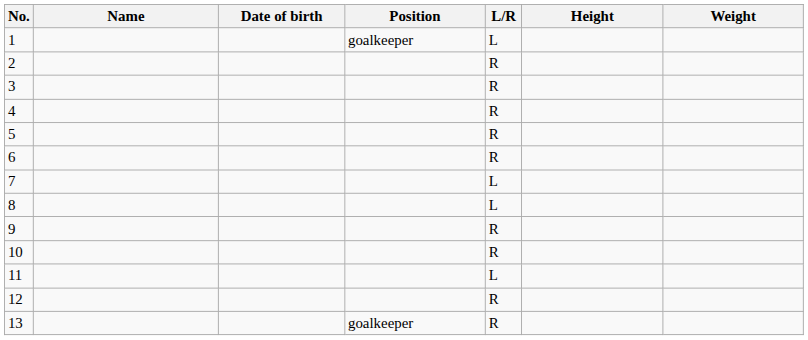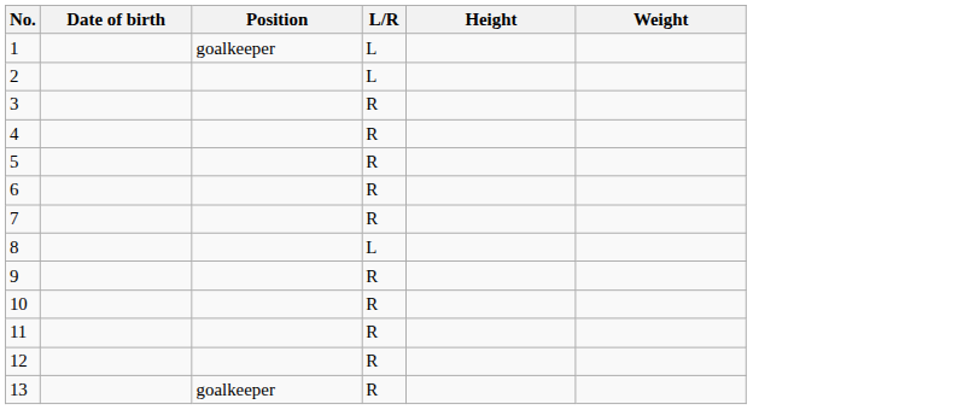- column: Name
2 | L/R: R -> L
7 | L/R: L -> R
11 | L/R: L -> R
